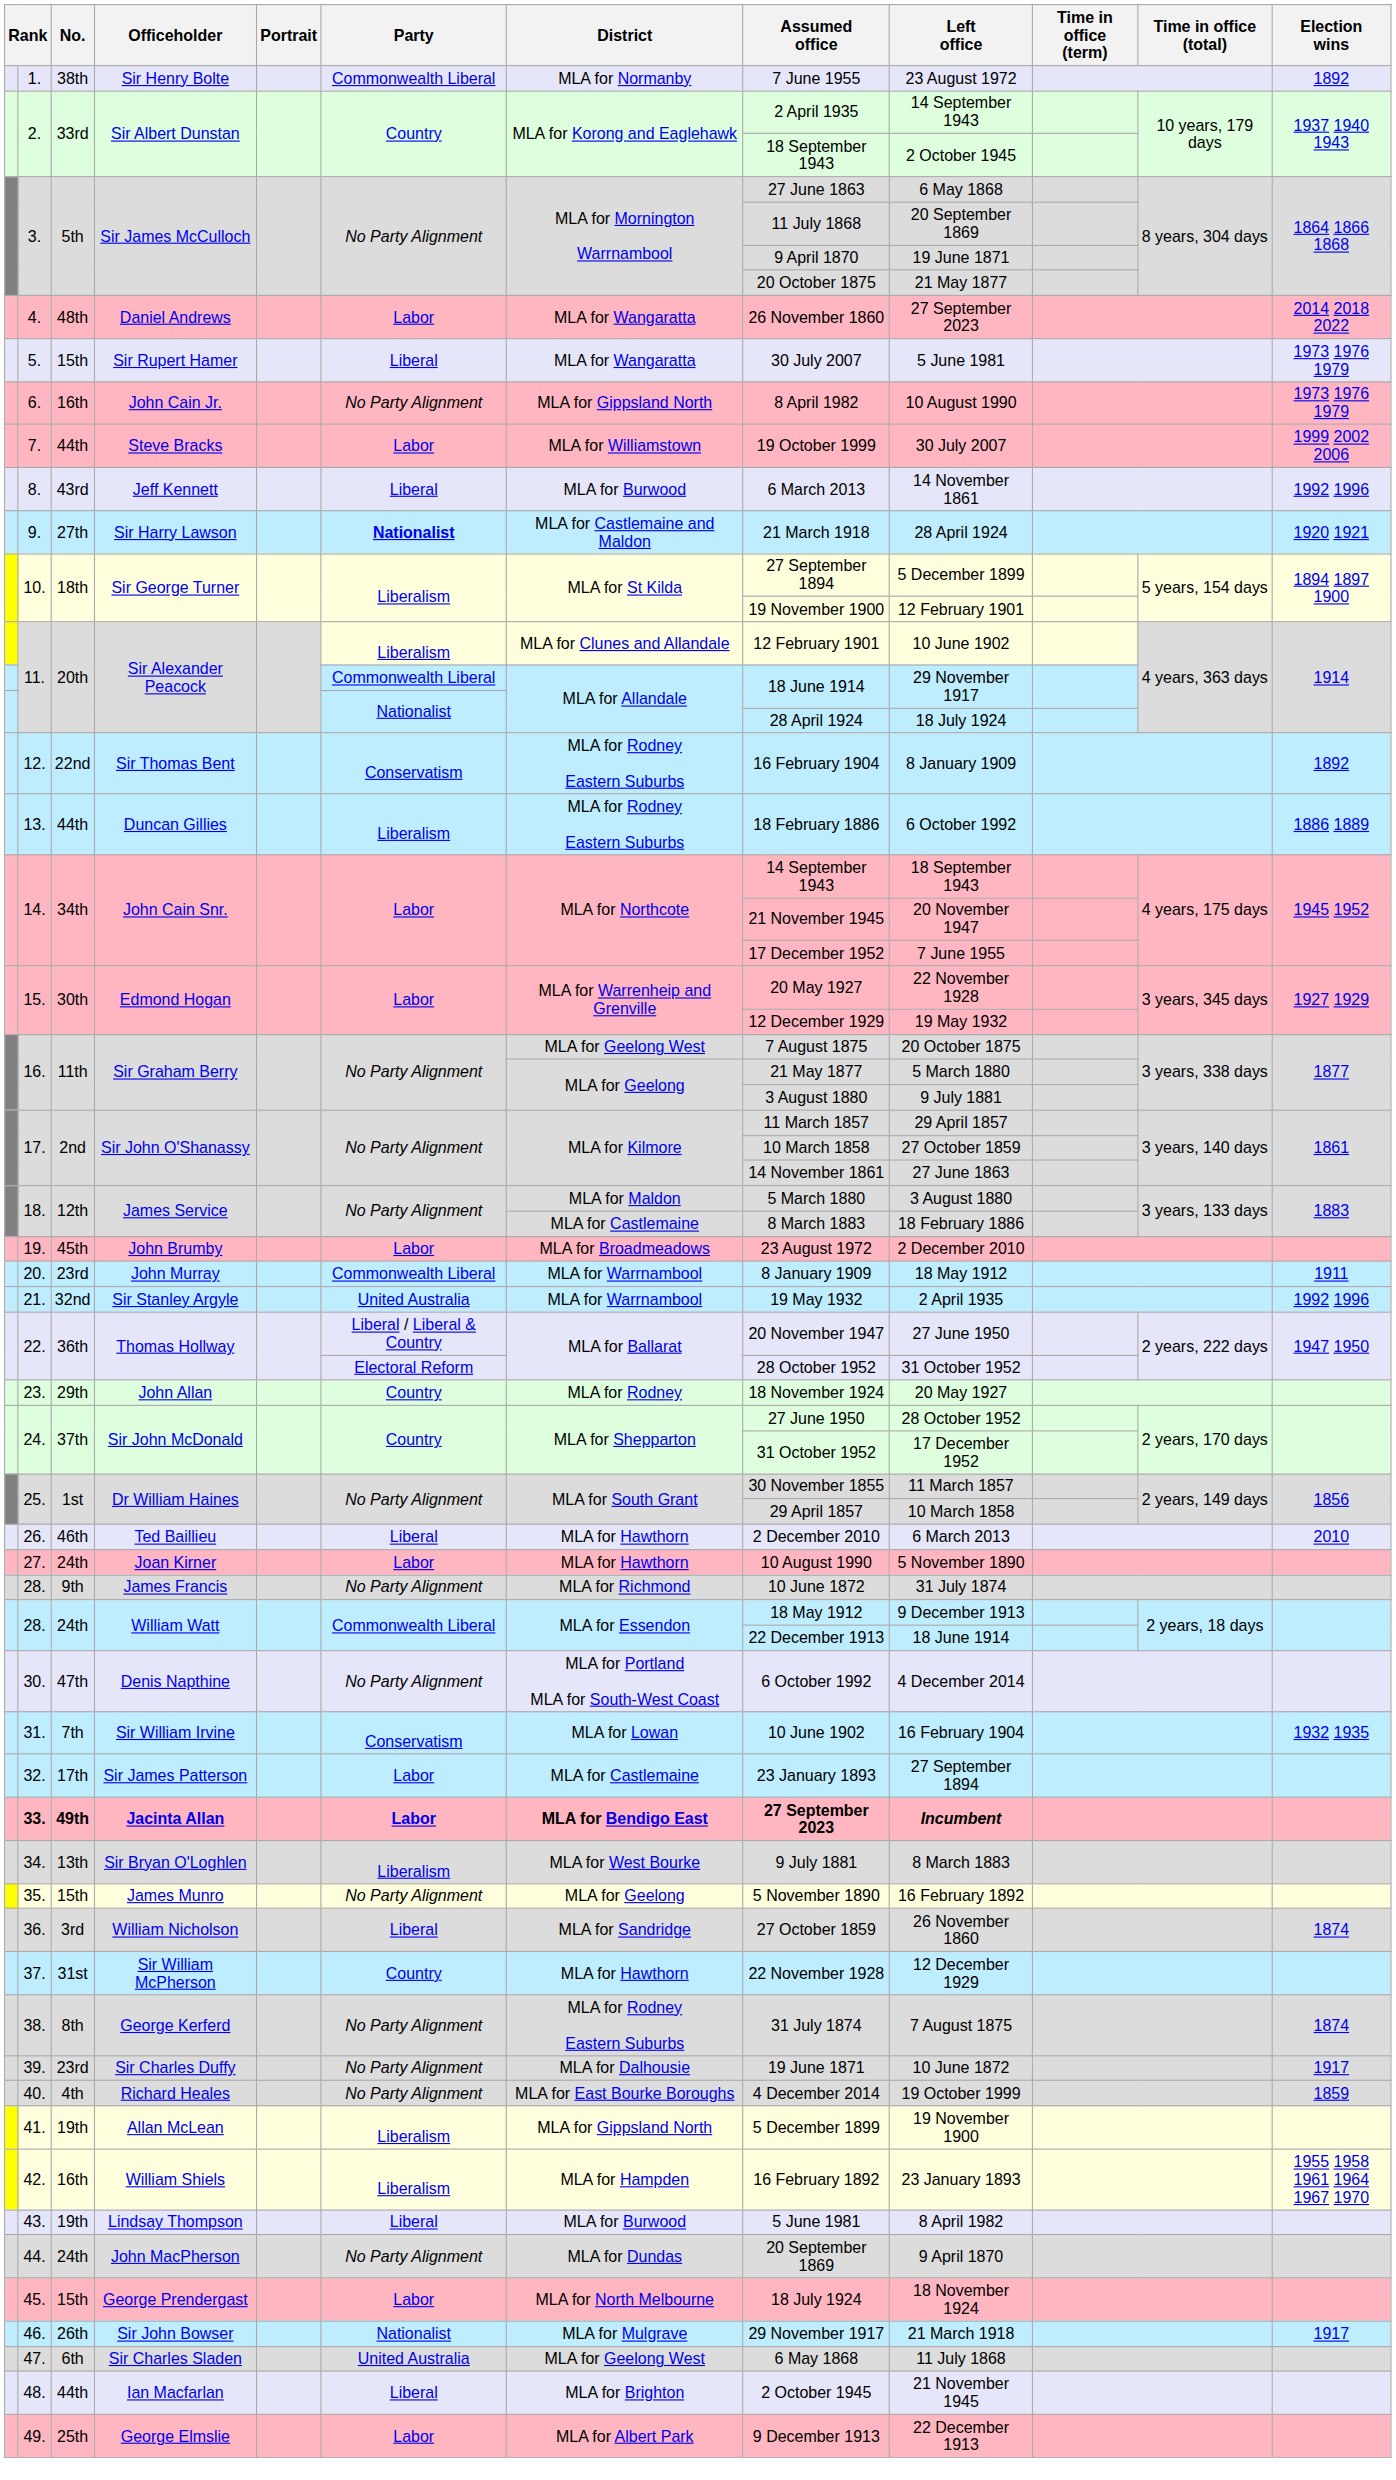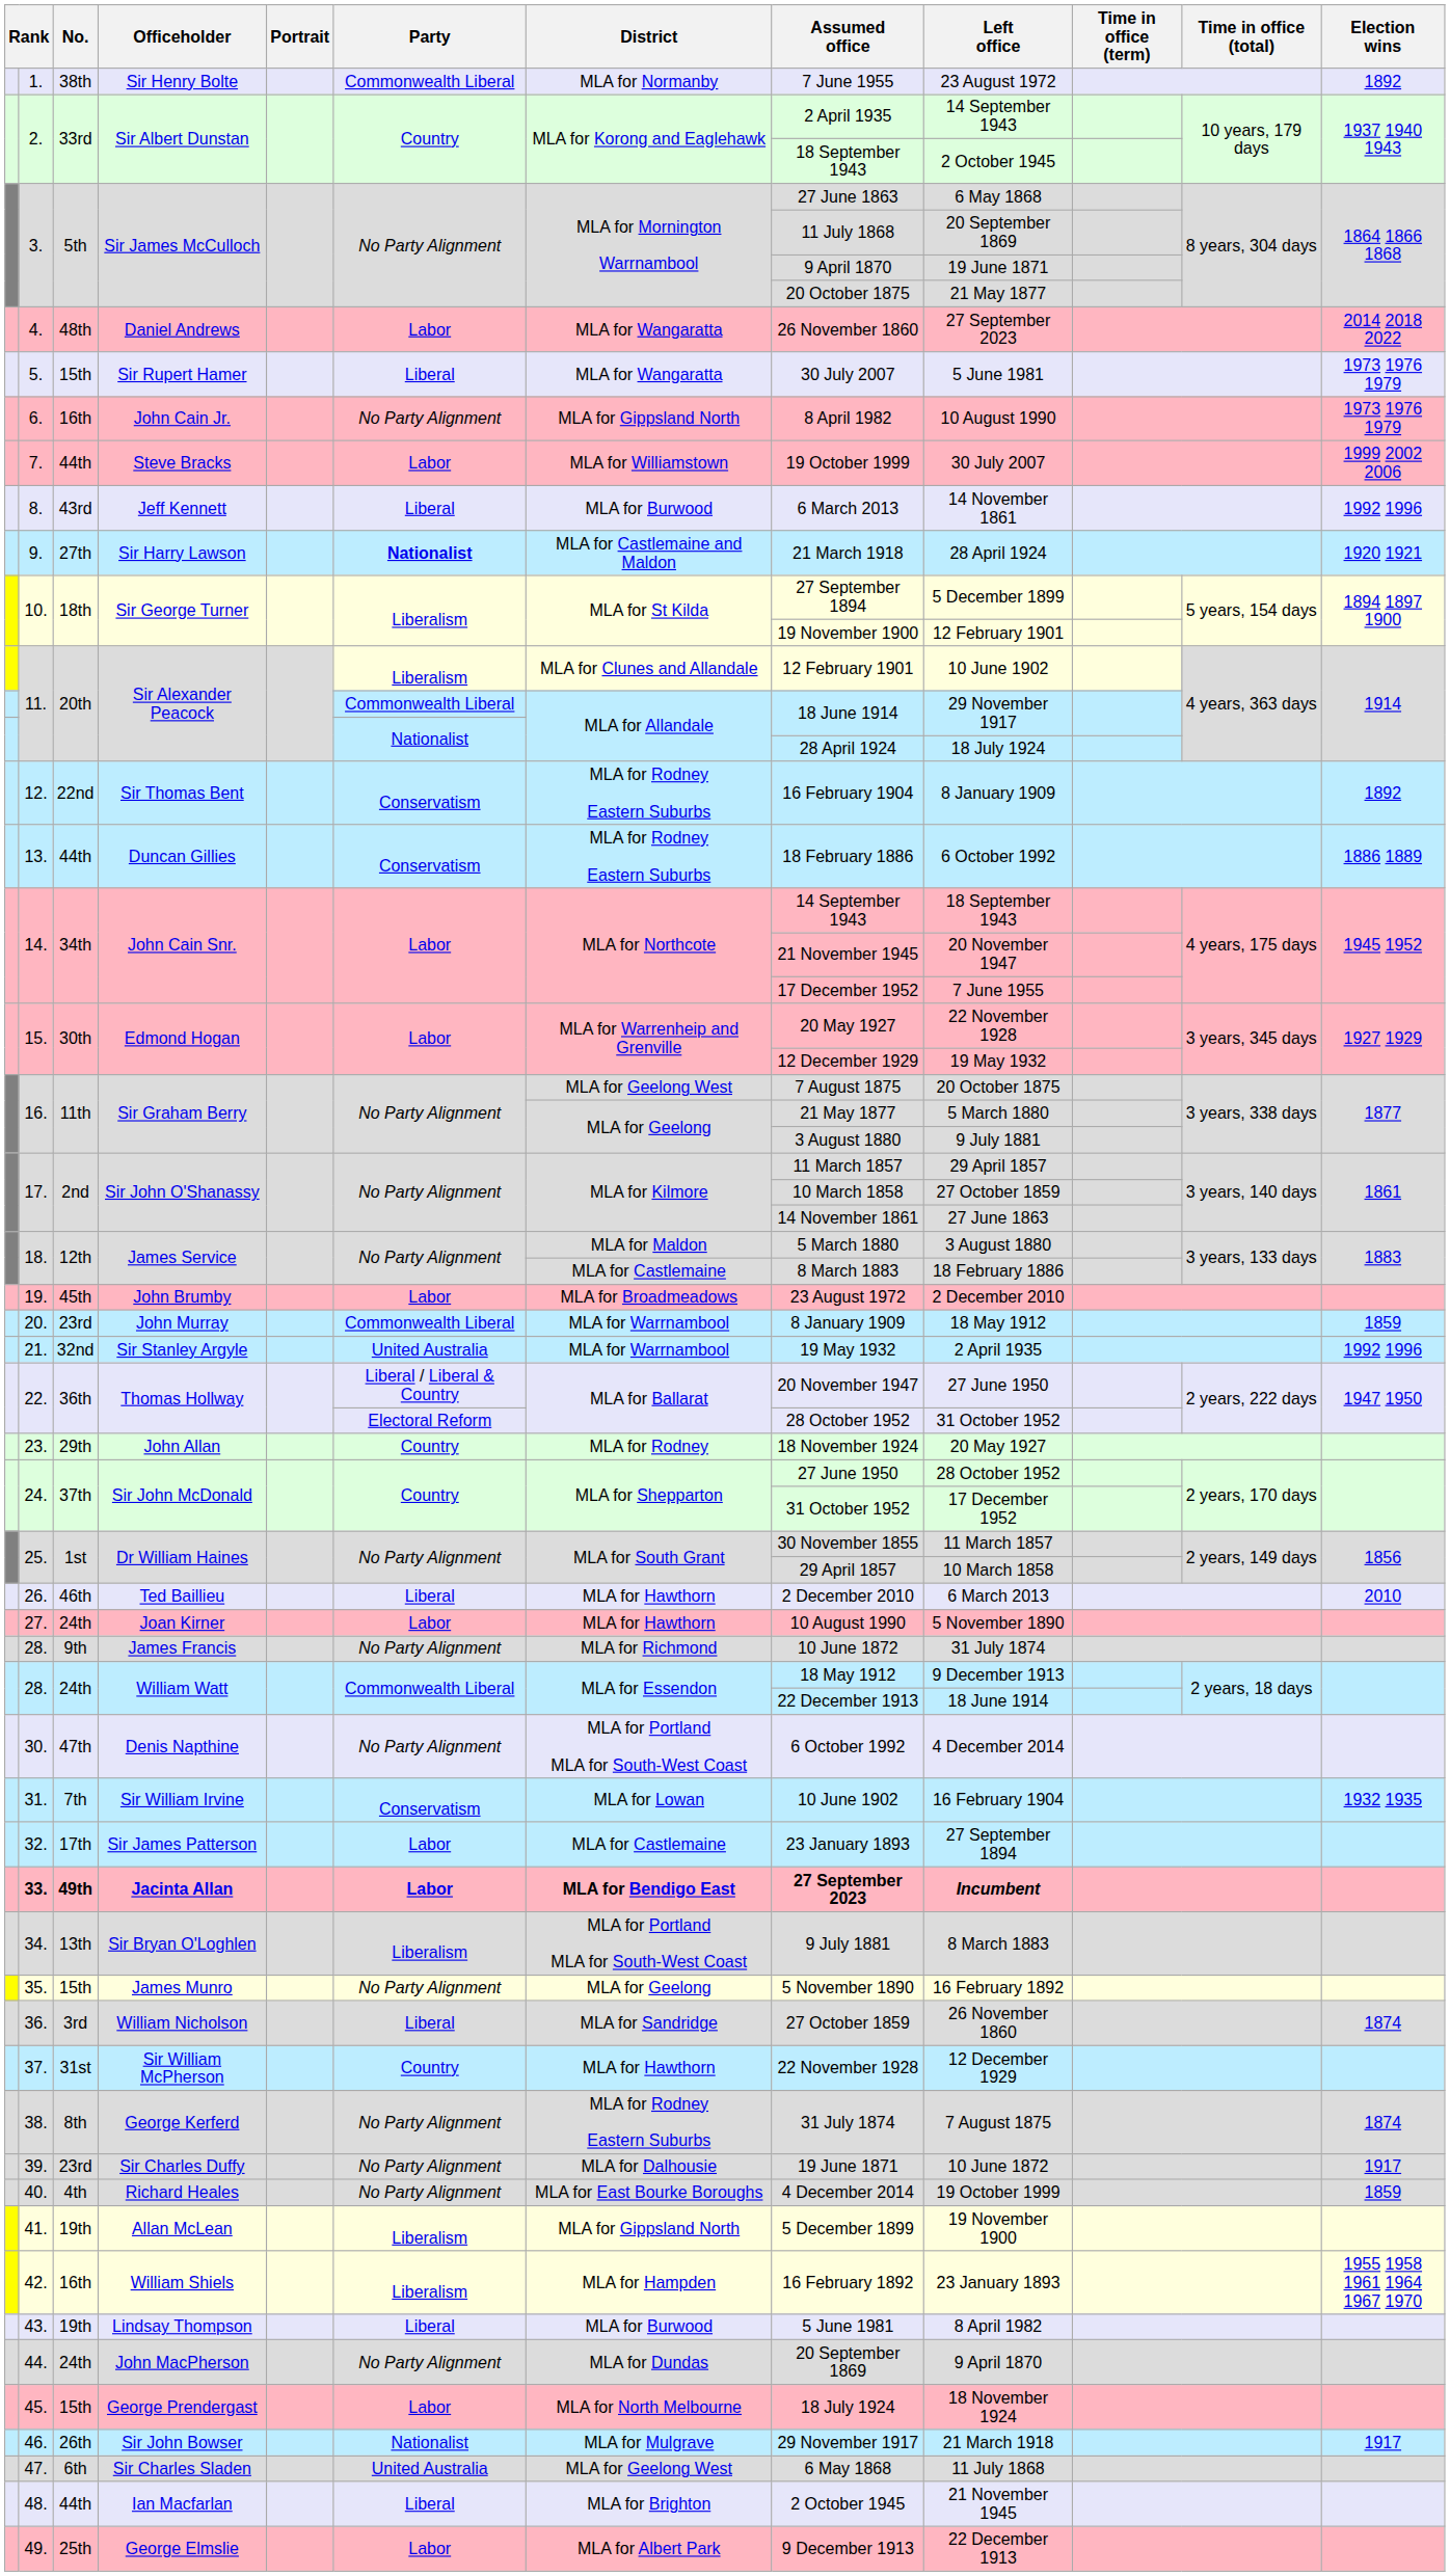Duncan Gillies | Party: Liberalism -> Conservatism
John Murray | Election wins: 1911 -> 1859
Sir Bryan O'Loghlen | District: MLA for West Bourke -> MLA for Portland MLA for South-West Coast
